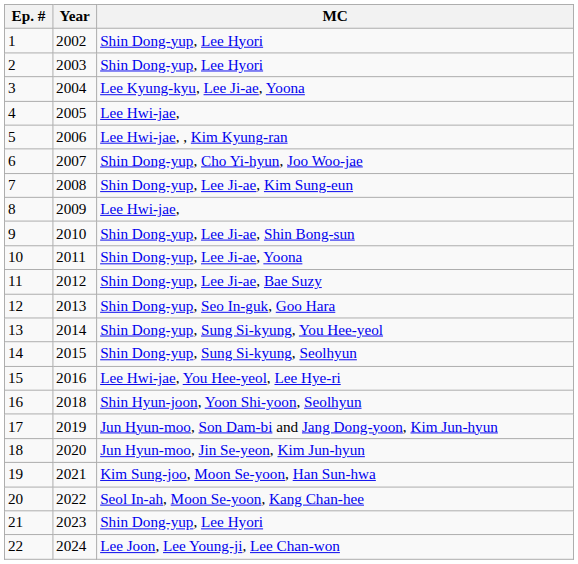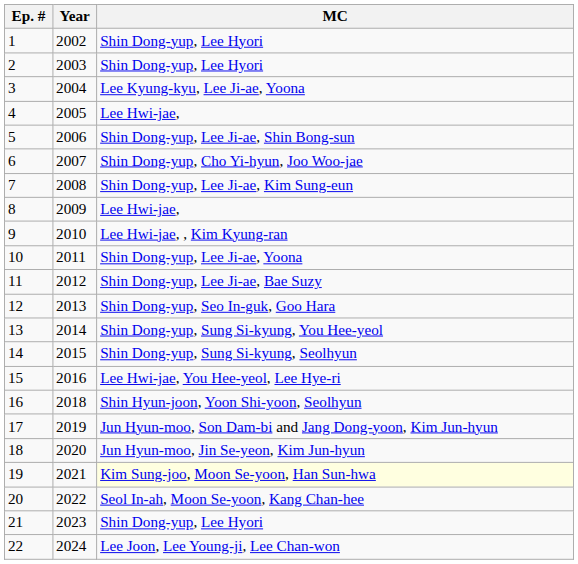5 | MC: Lee Hwi-jae, , Kim Kyung-ran -> Shin Dong-yup, Lee Ji-ae, Shin Bong-sun
9 | MC: Shin Dong-yup, Lee Ji-ae, Shin Bong-sun -> Lee Hwi-jae, , Kim Kyung-ran
19 | MC: no background -> lightyellow background
